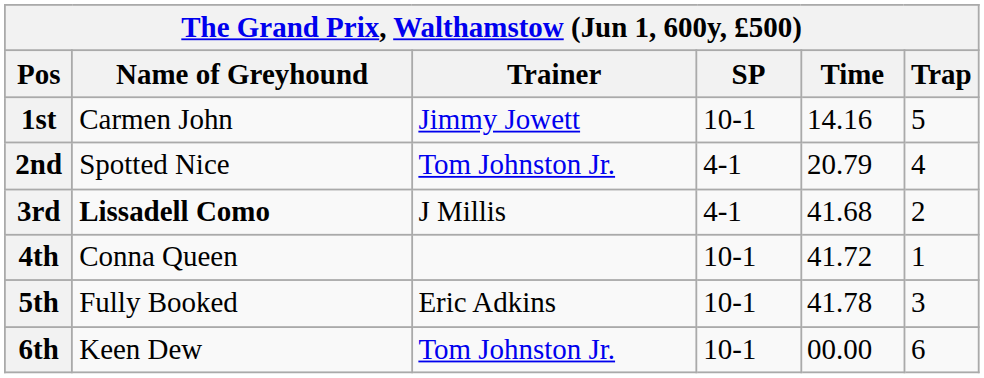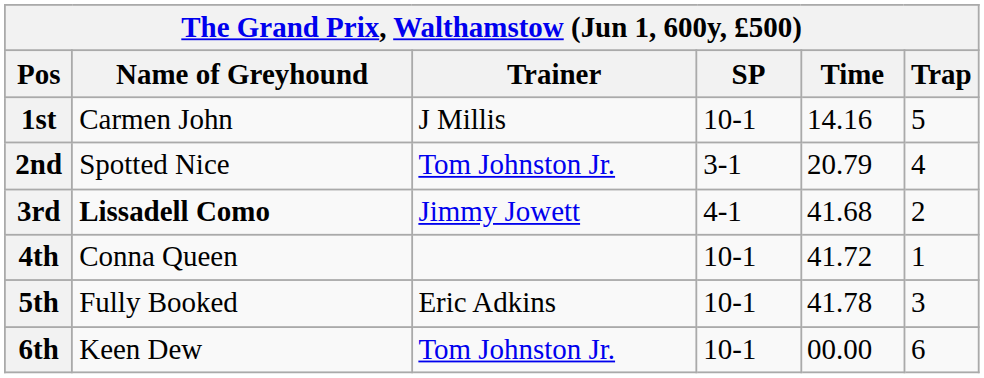1st | Trainer: Jimmy Jowett -> J Millis
2nd | SP: 4-1 -> 3-1
3rd | Trainer: J Millis -> Jimmy Jowett
